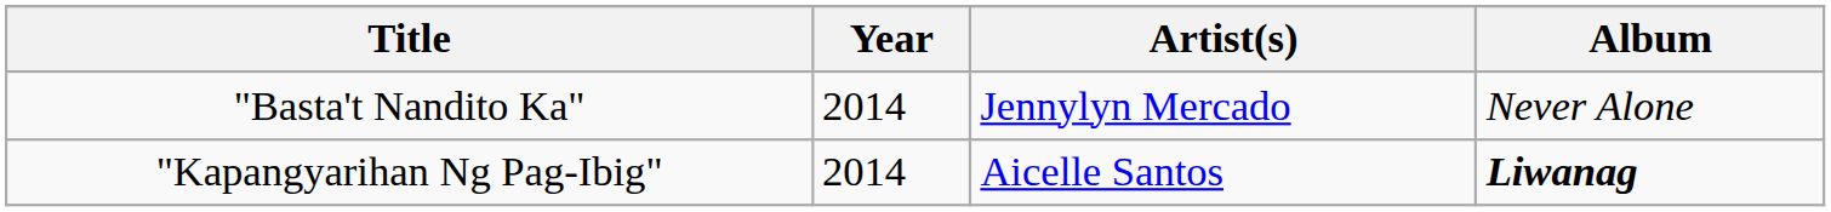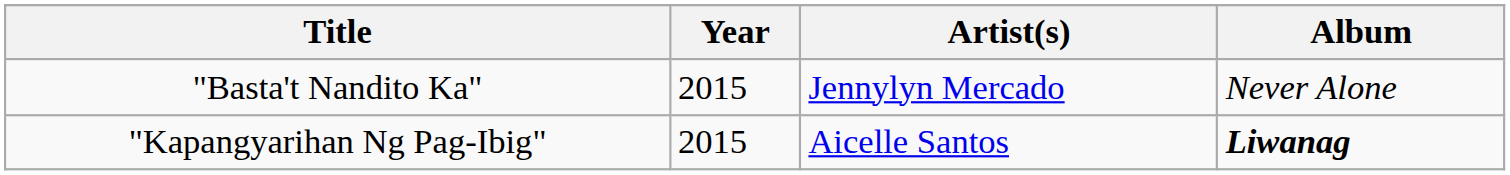"Basta't Nandito Ka" | Year: 2014 -> 2015
"Kapangyarihan Ng Pag-Ibig" | Year: 2014 -> 2015
